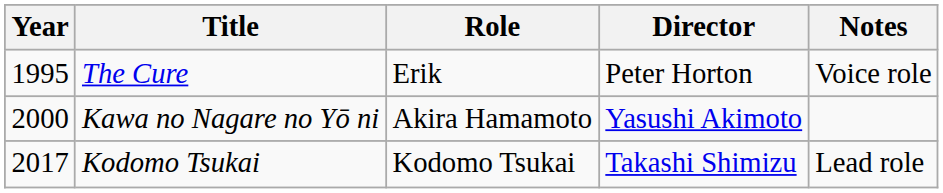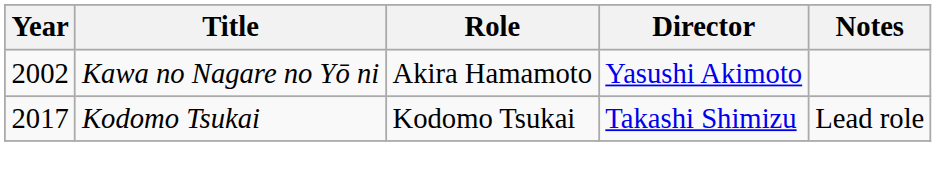- row: 1995 | The Cure | Erik | Peter Horton | Voice role
Kawa no Nagare no Yō ni | Year: 2000 -> 2002
